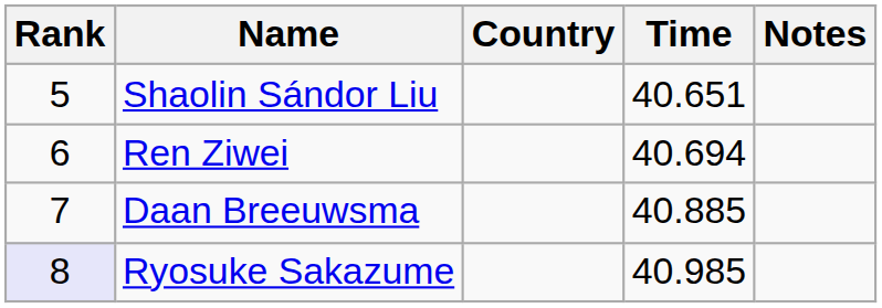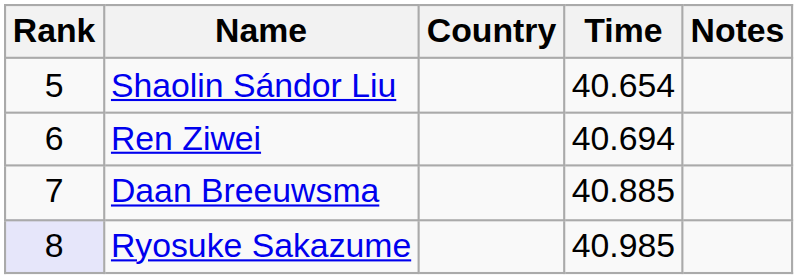Shaolin Sándor Liu | Time: 40.651 -> 40.654
